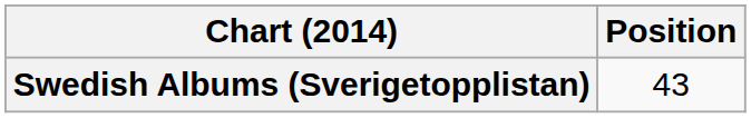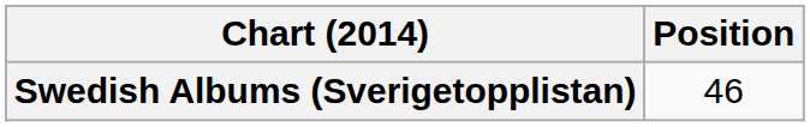Swedish Albums (Sverigetopplistan) | Position: 43 -> 46
